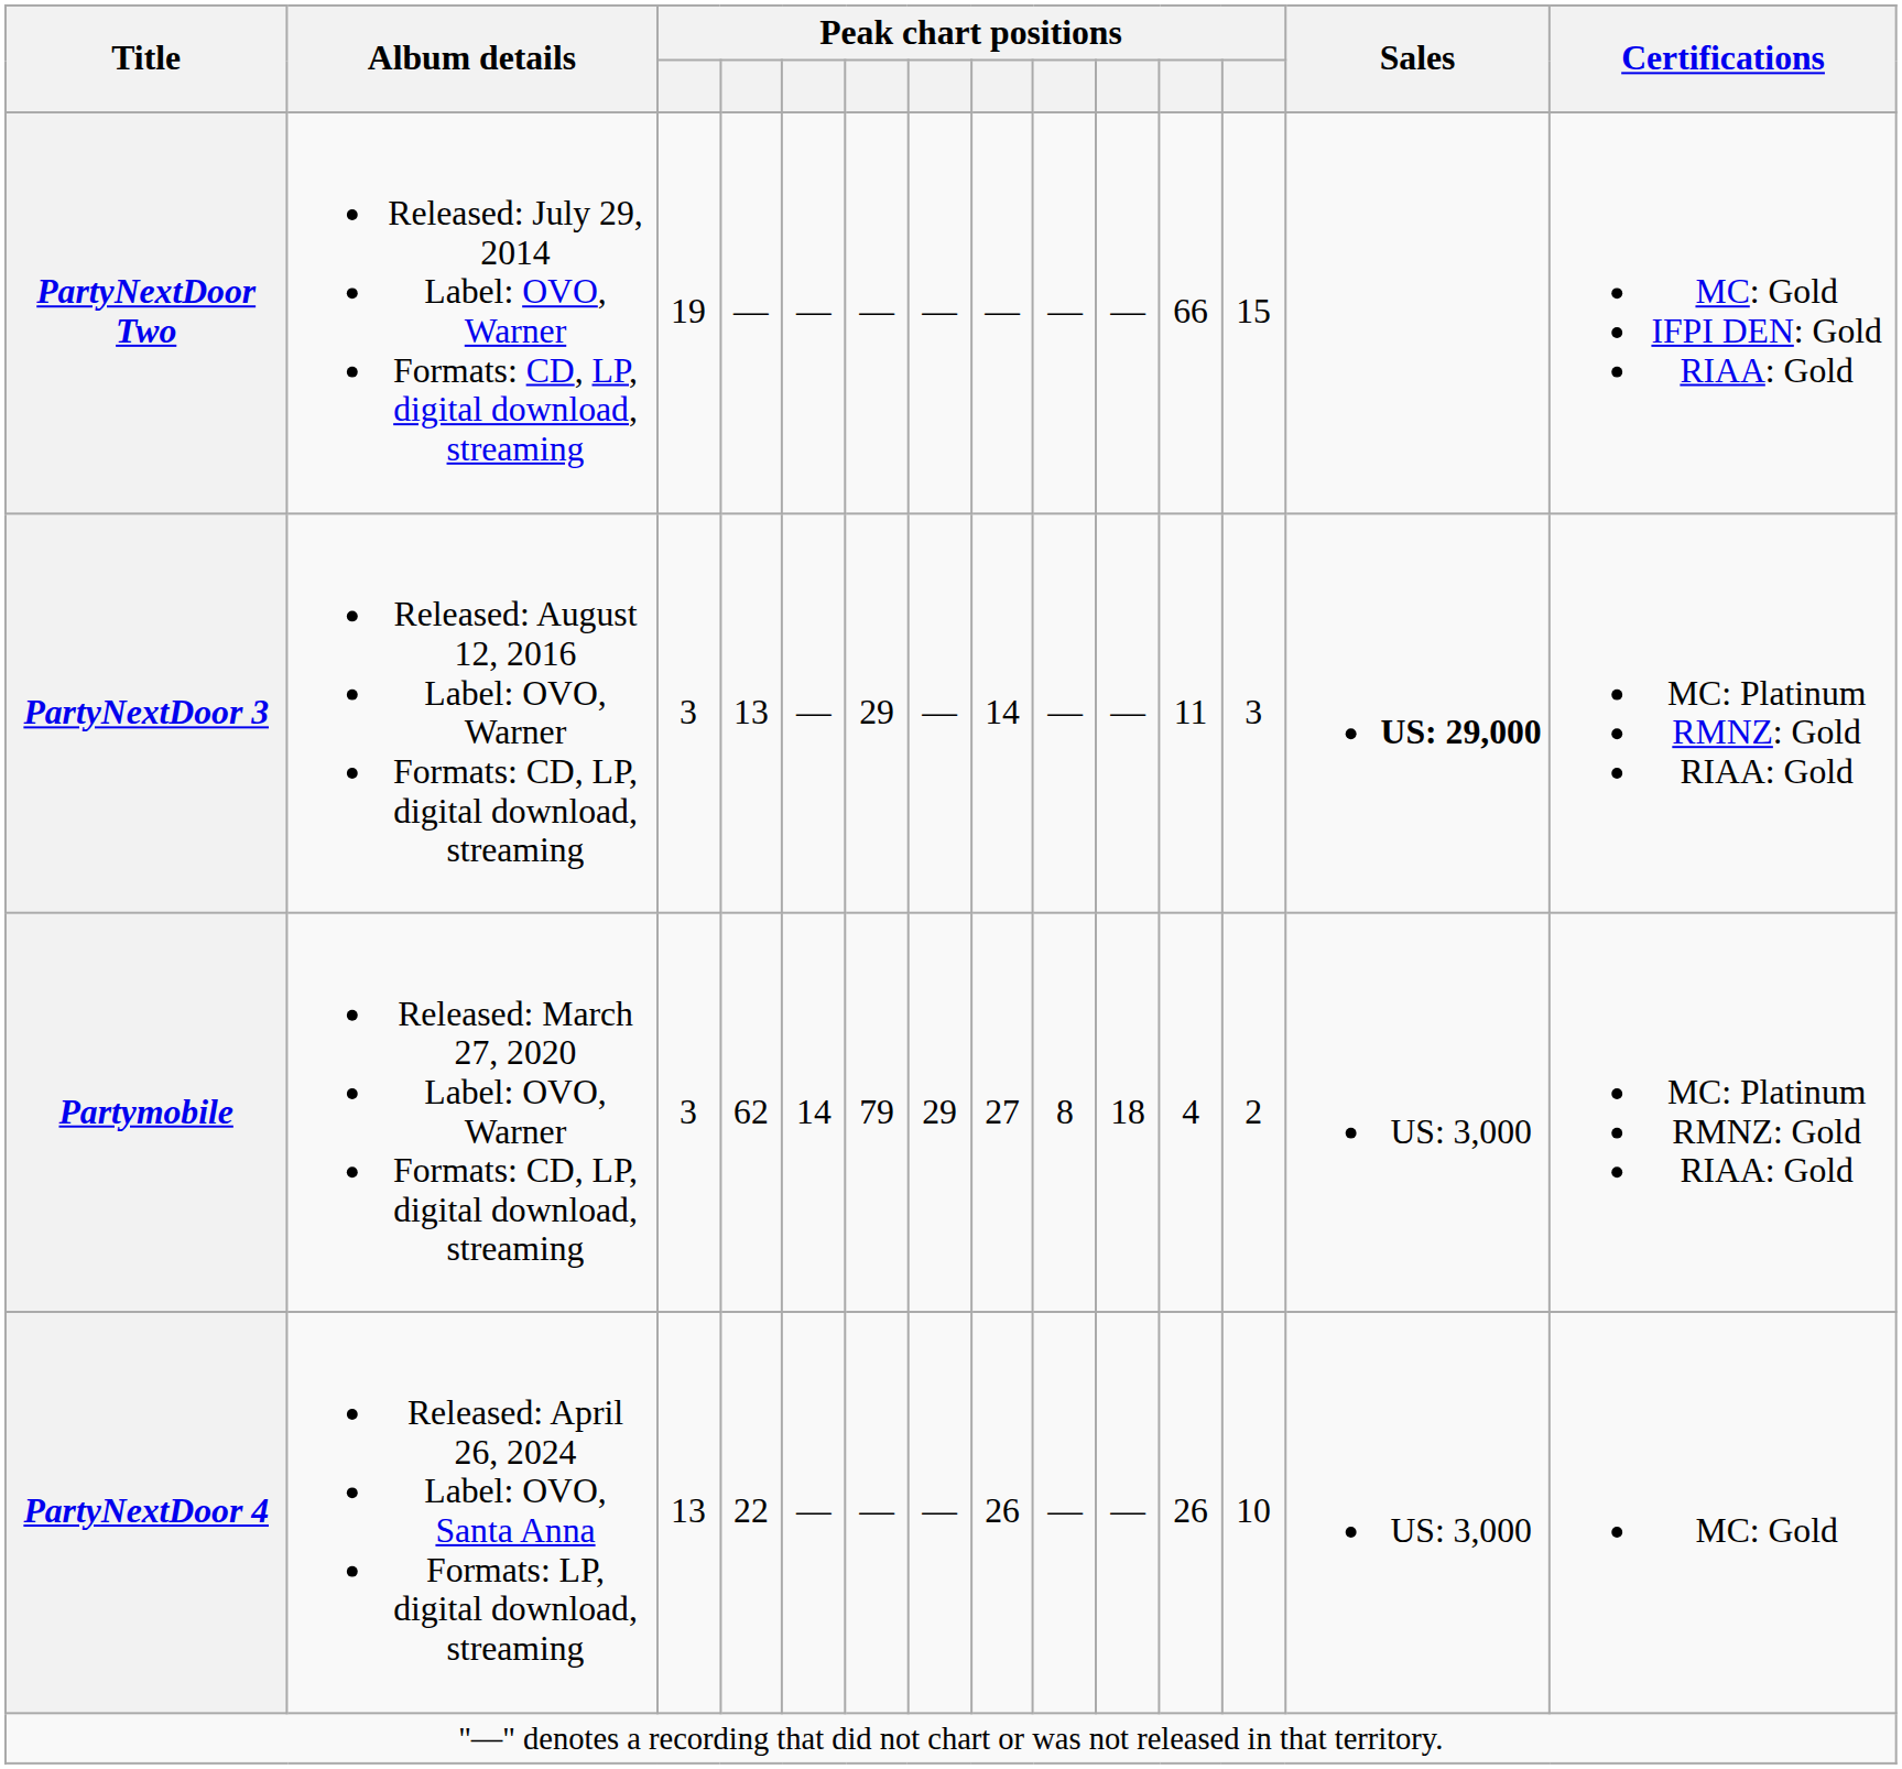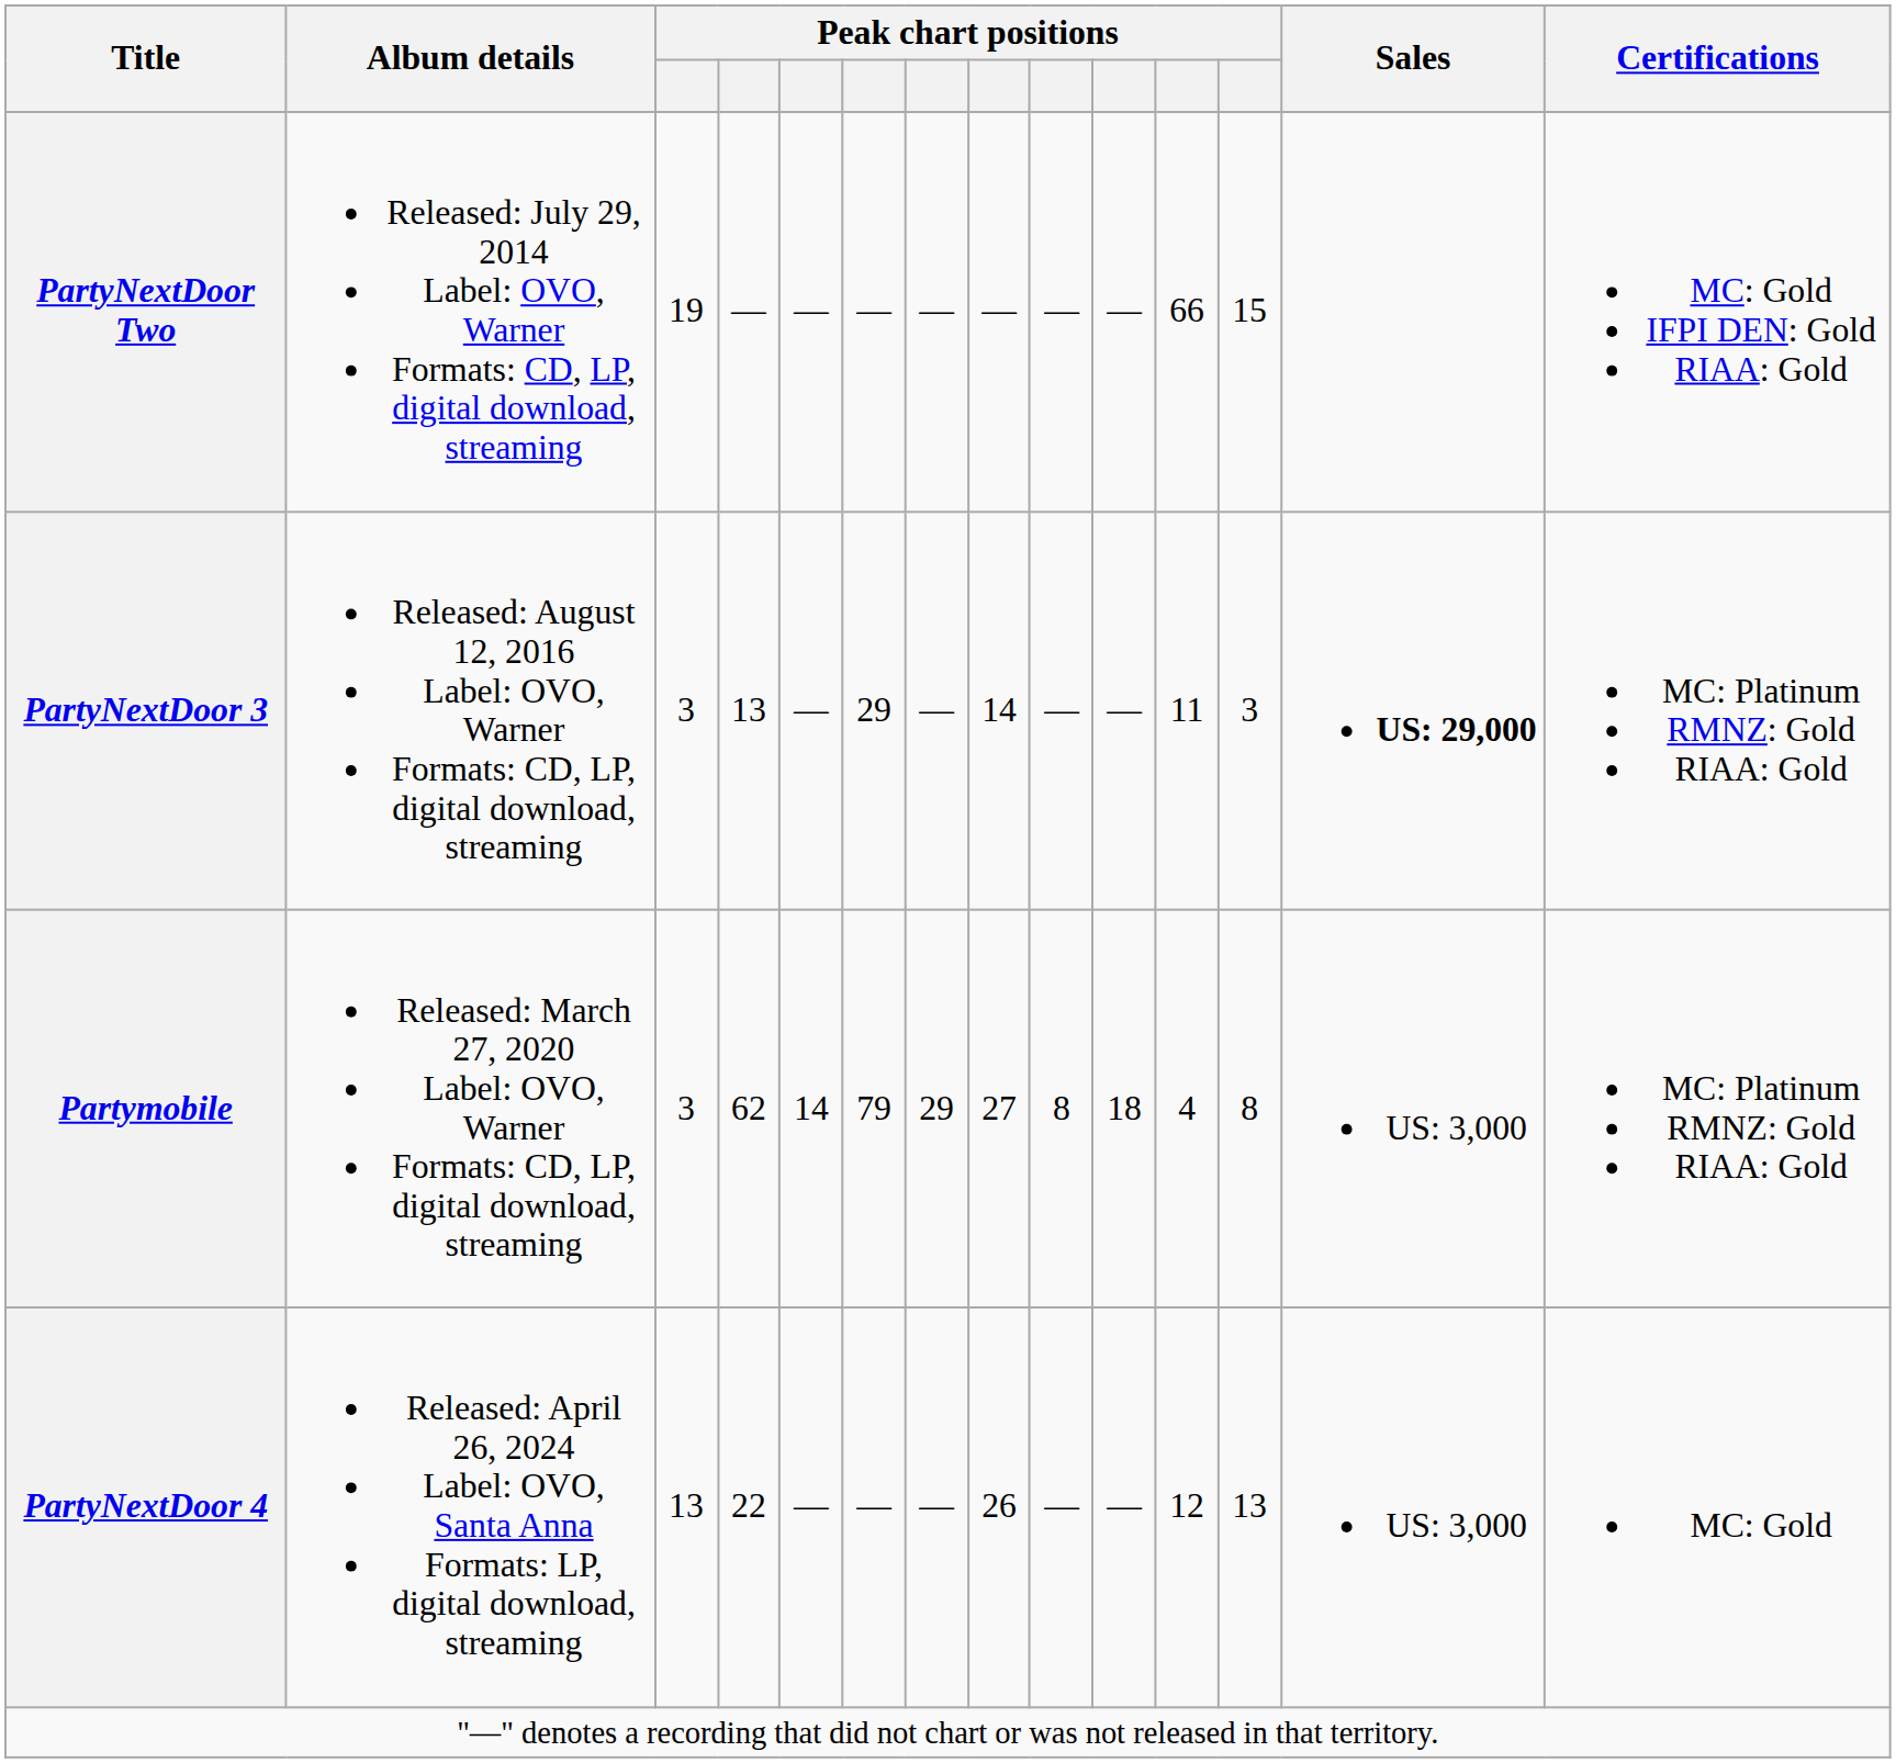Partymobile | column 12: 2 -> 8
PartyNextDoor 4 | column 11: 26 -> 12
PartyNextDoor 4 | column 12: 10 -> 13
